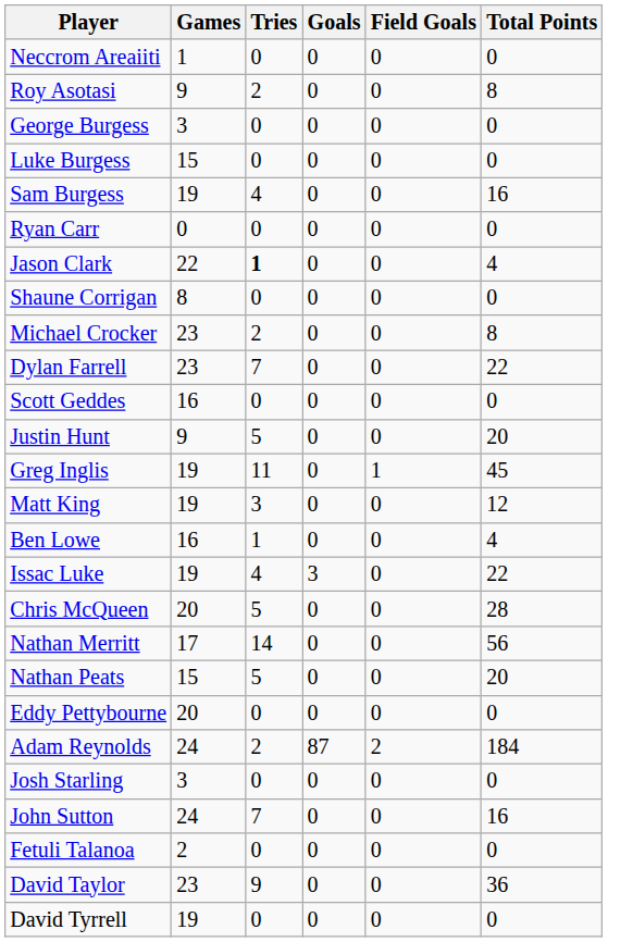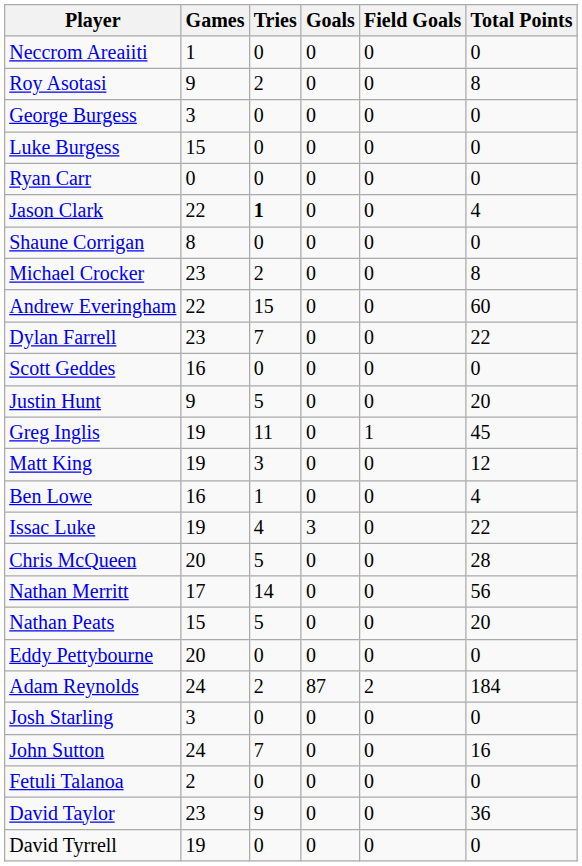- row: Sam Burgess | 19 | 4 | 0 | 0 | 16
+ row: Andrew Everingham | 22 | 15 | 0 | 0 | 60
